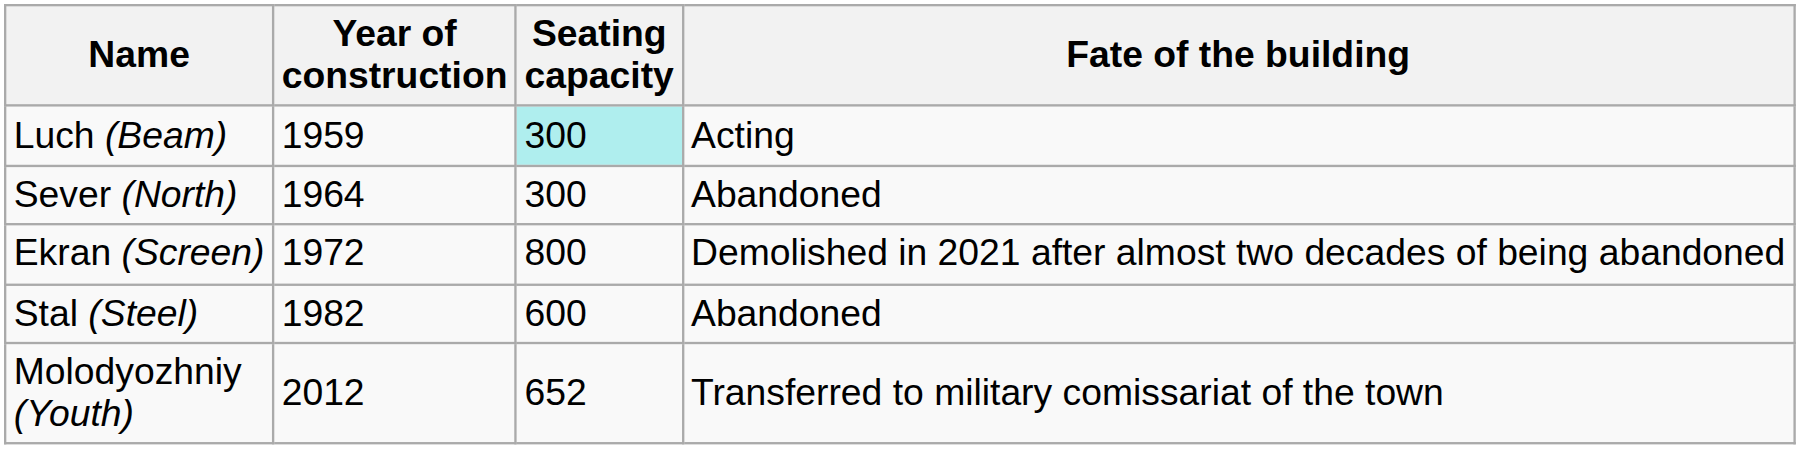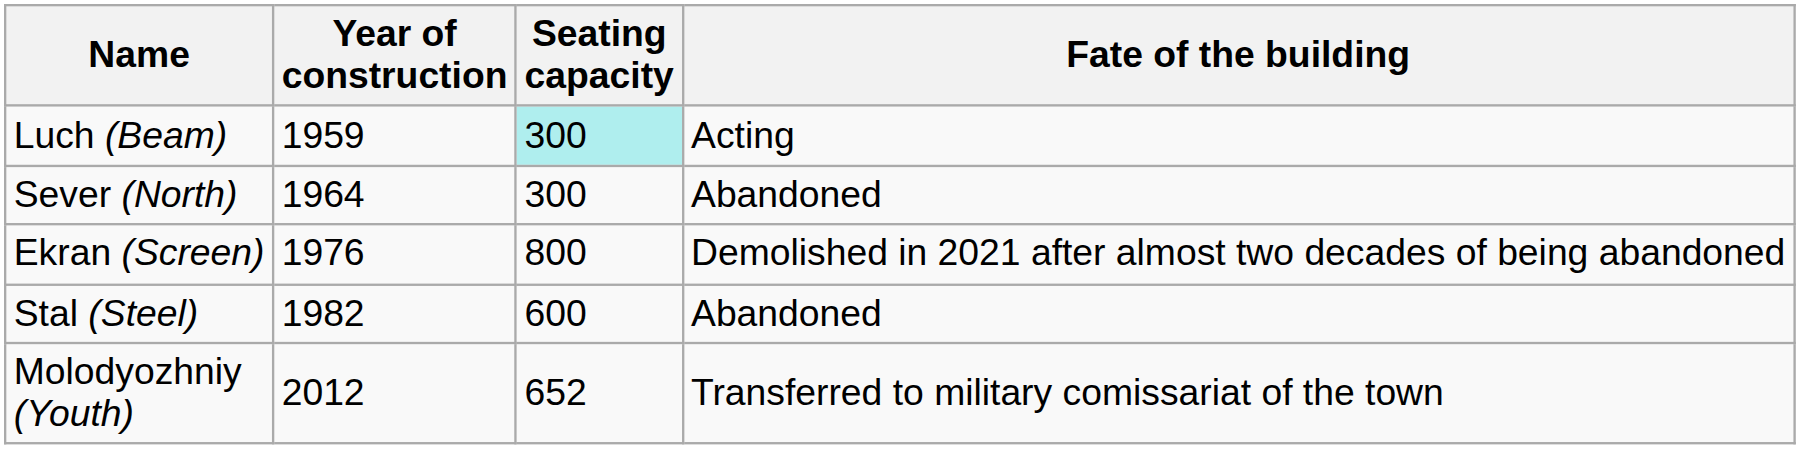Ekran (Screen) | Year of construction: 1972 -> 1976
